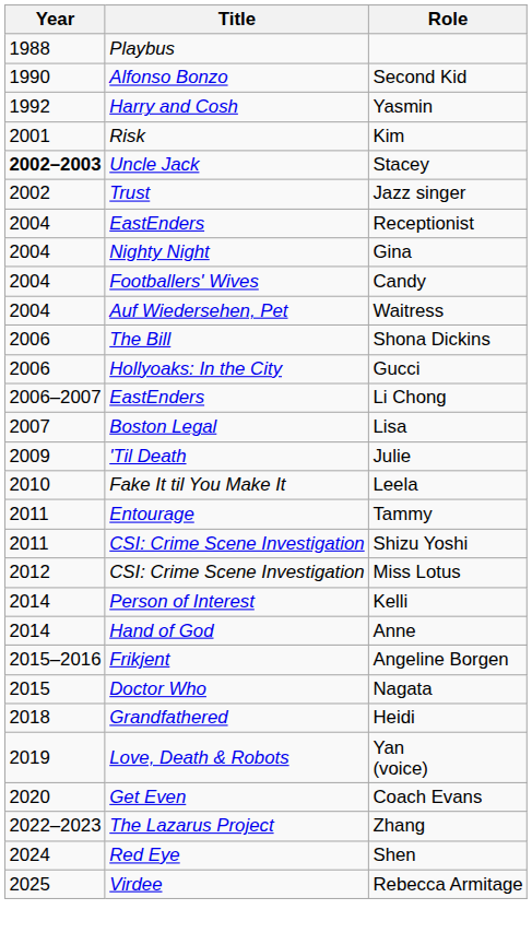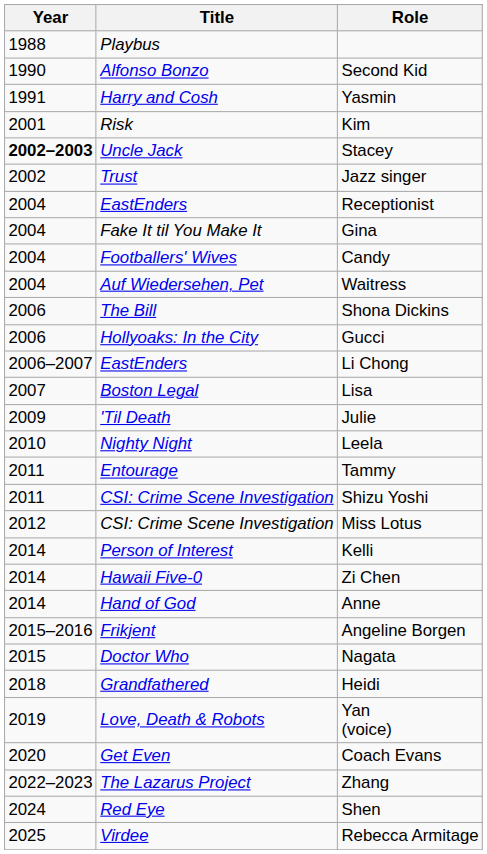Yasmin | Year: 1992 -> 1991
Gina | Title: Nighty Night -> Fake It til You Make It
Leela | Title: Fake It til You Make It -> Nighty Night
+ row: 2014 | Hawaii Five-0 | Zi Chen
